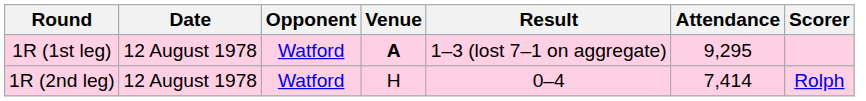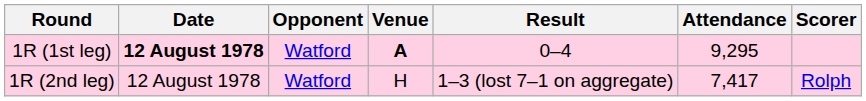1R (1st leg) | Date: normal -> bold
1R (1st leg) | Result: 1–3 (lost 7–1 on aggregate) -> 0–4
1R (2nd leg) | Result: 0–4 -> 1–3 (lost 7–1 on aggregate)
1R (2nd leg) | Attendance: 7,414 -> 7,417
